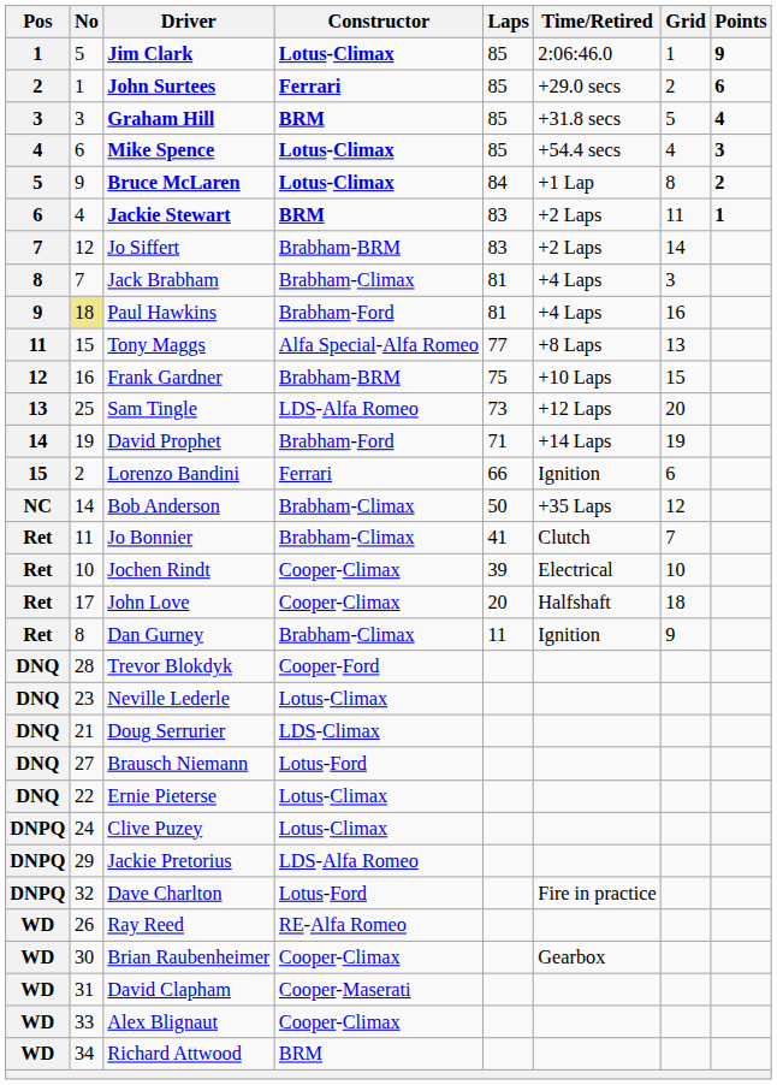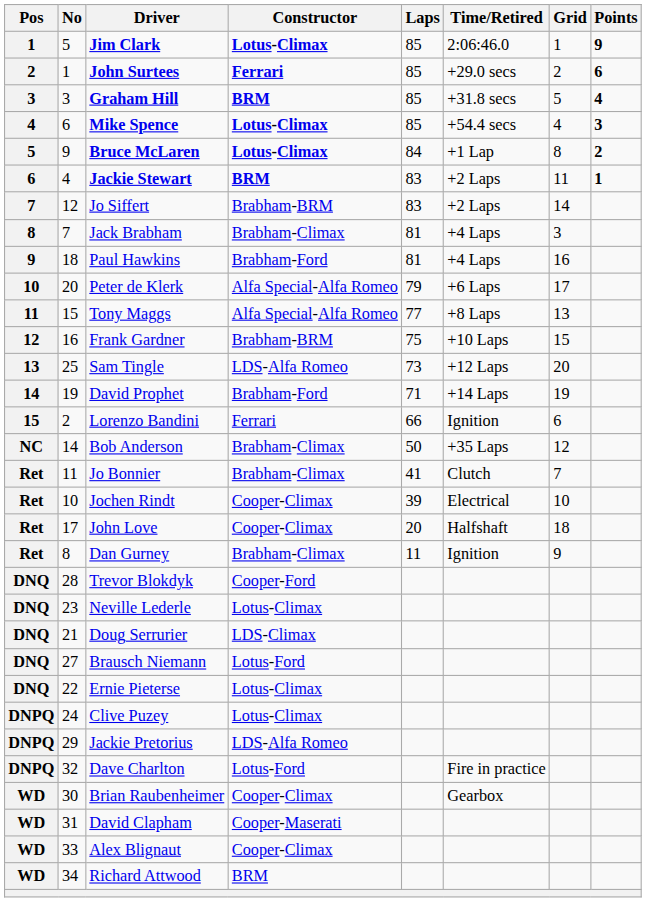Paul Hawkins | No: khaki background -> no background
+ row: 10 | 20 | Peter de Klerk | Alfa Special-Alfa Romeo | 79 | +6 Laps | 17
- row: WD | 26 | Ray Reed | RE-Alfa Romeo
